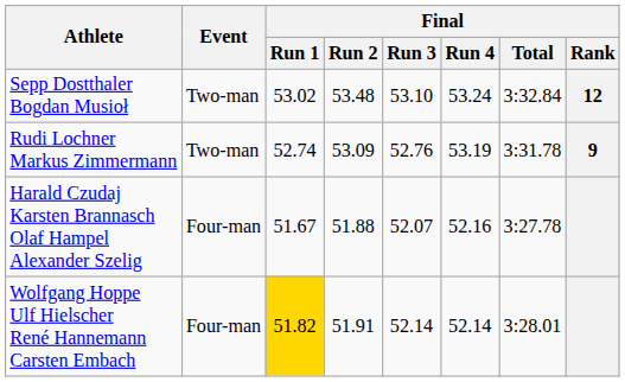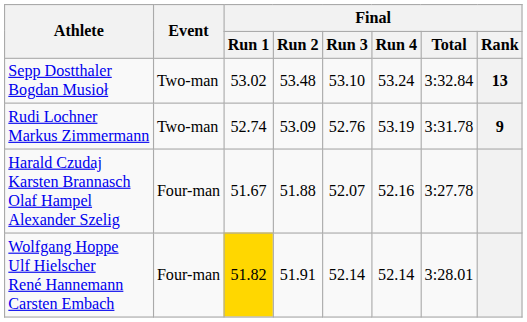Sepp Dostthaler Bogdan Musioł | Final / Rank: 12 -> 13
